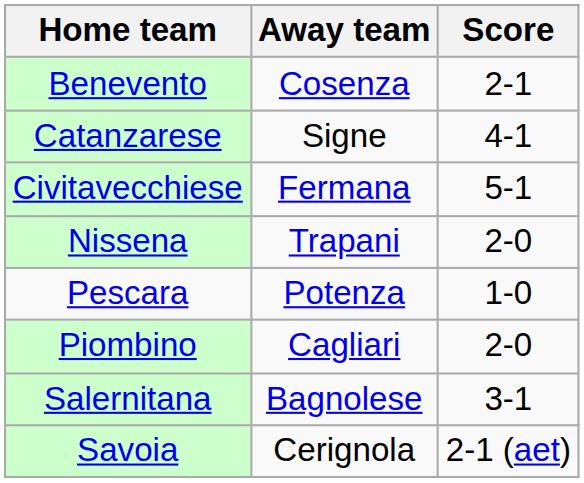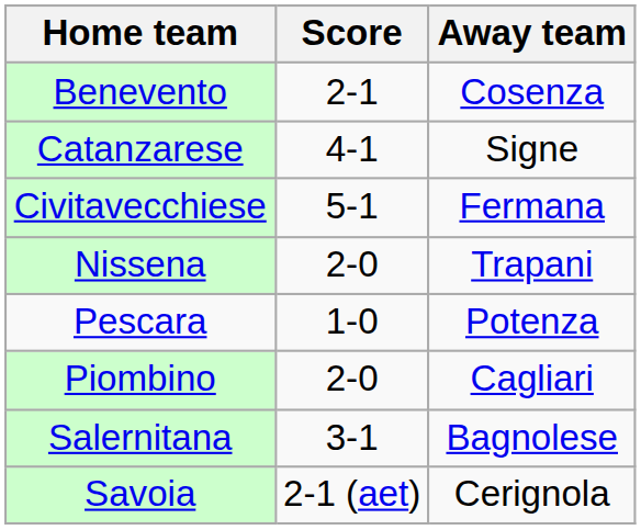columns swapped: Score <-> Away team
